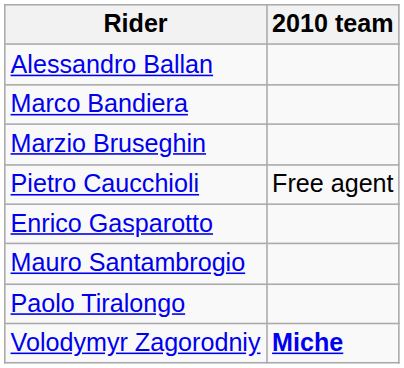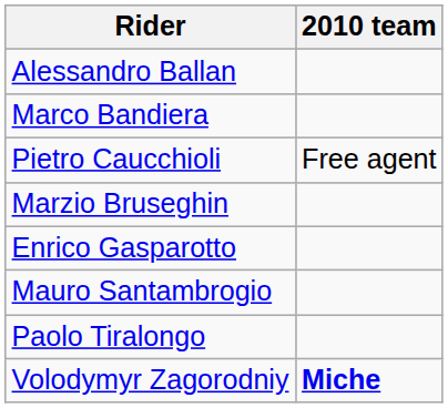rows swapped: Marzio Bruseghin <-> Pietro Caucchioli
